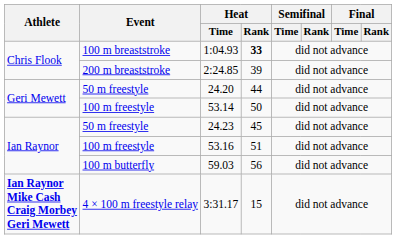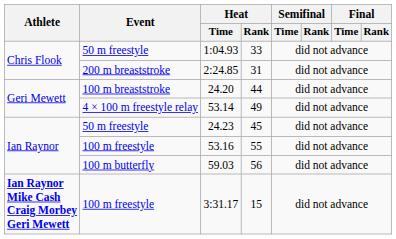1:04.93 | Event: 100 m breaststroke -> 50 m freestyle
1:04.93 | Heat / Rank: bold -> normal
2:24.85 | Heat / Rank: 39 -> 31
24.20 | Event: 50 m freestyle -> 100 m breaststroke
53.14 | Event: 100 m freestyle -> 4 × 100 m freestyle relay
53.14 | Heat / Rank: 50 -> 49
53.16 | Heat / Rank: 51 -> 55
3:31.17 | Event: 4 × 100 m freestyle relay -> 100 m freestyle
